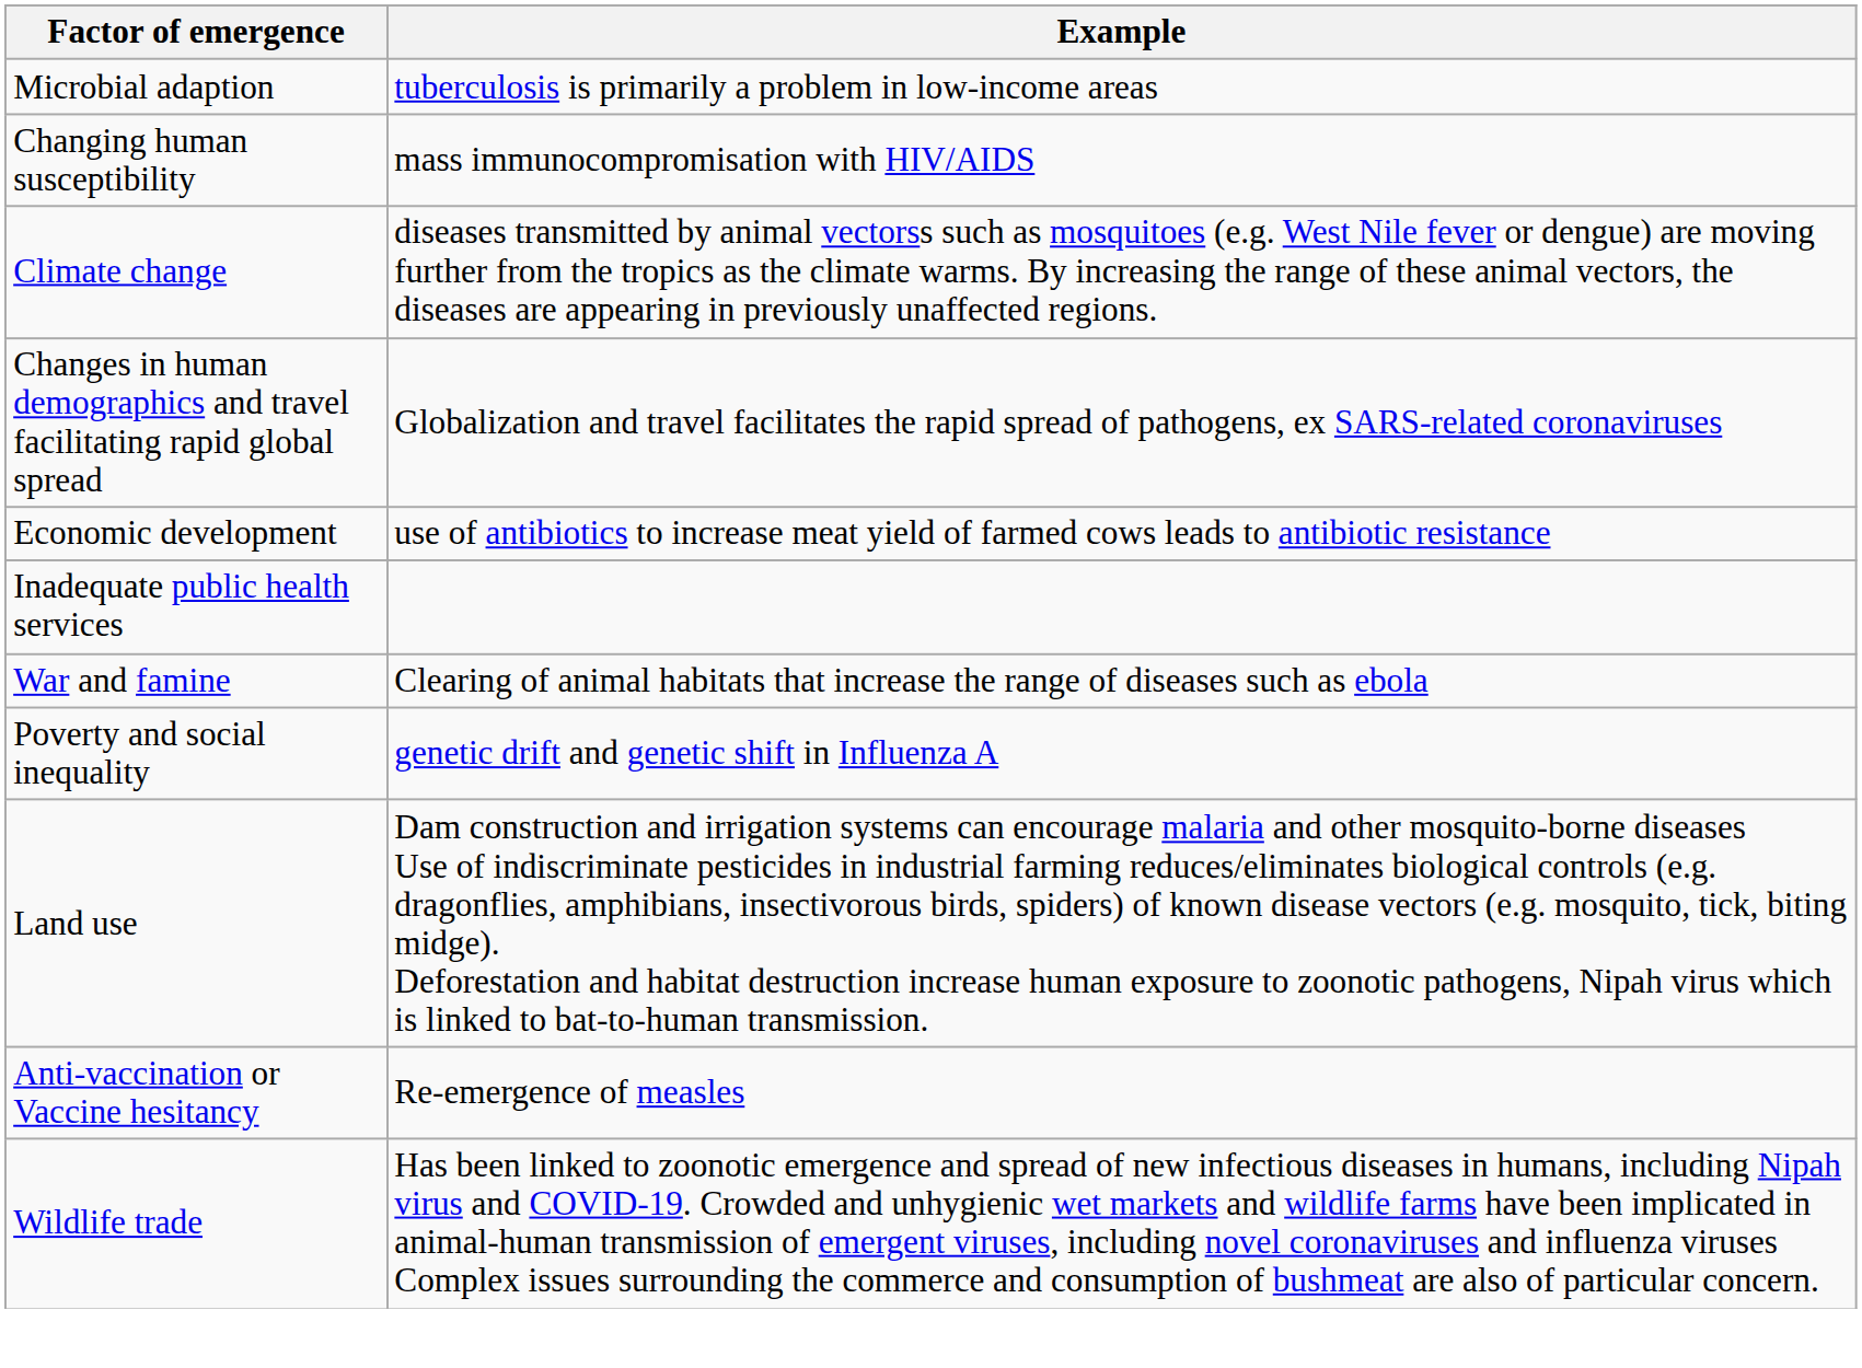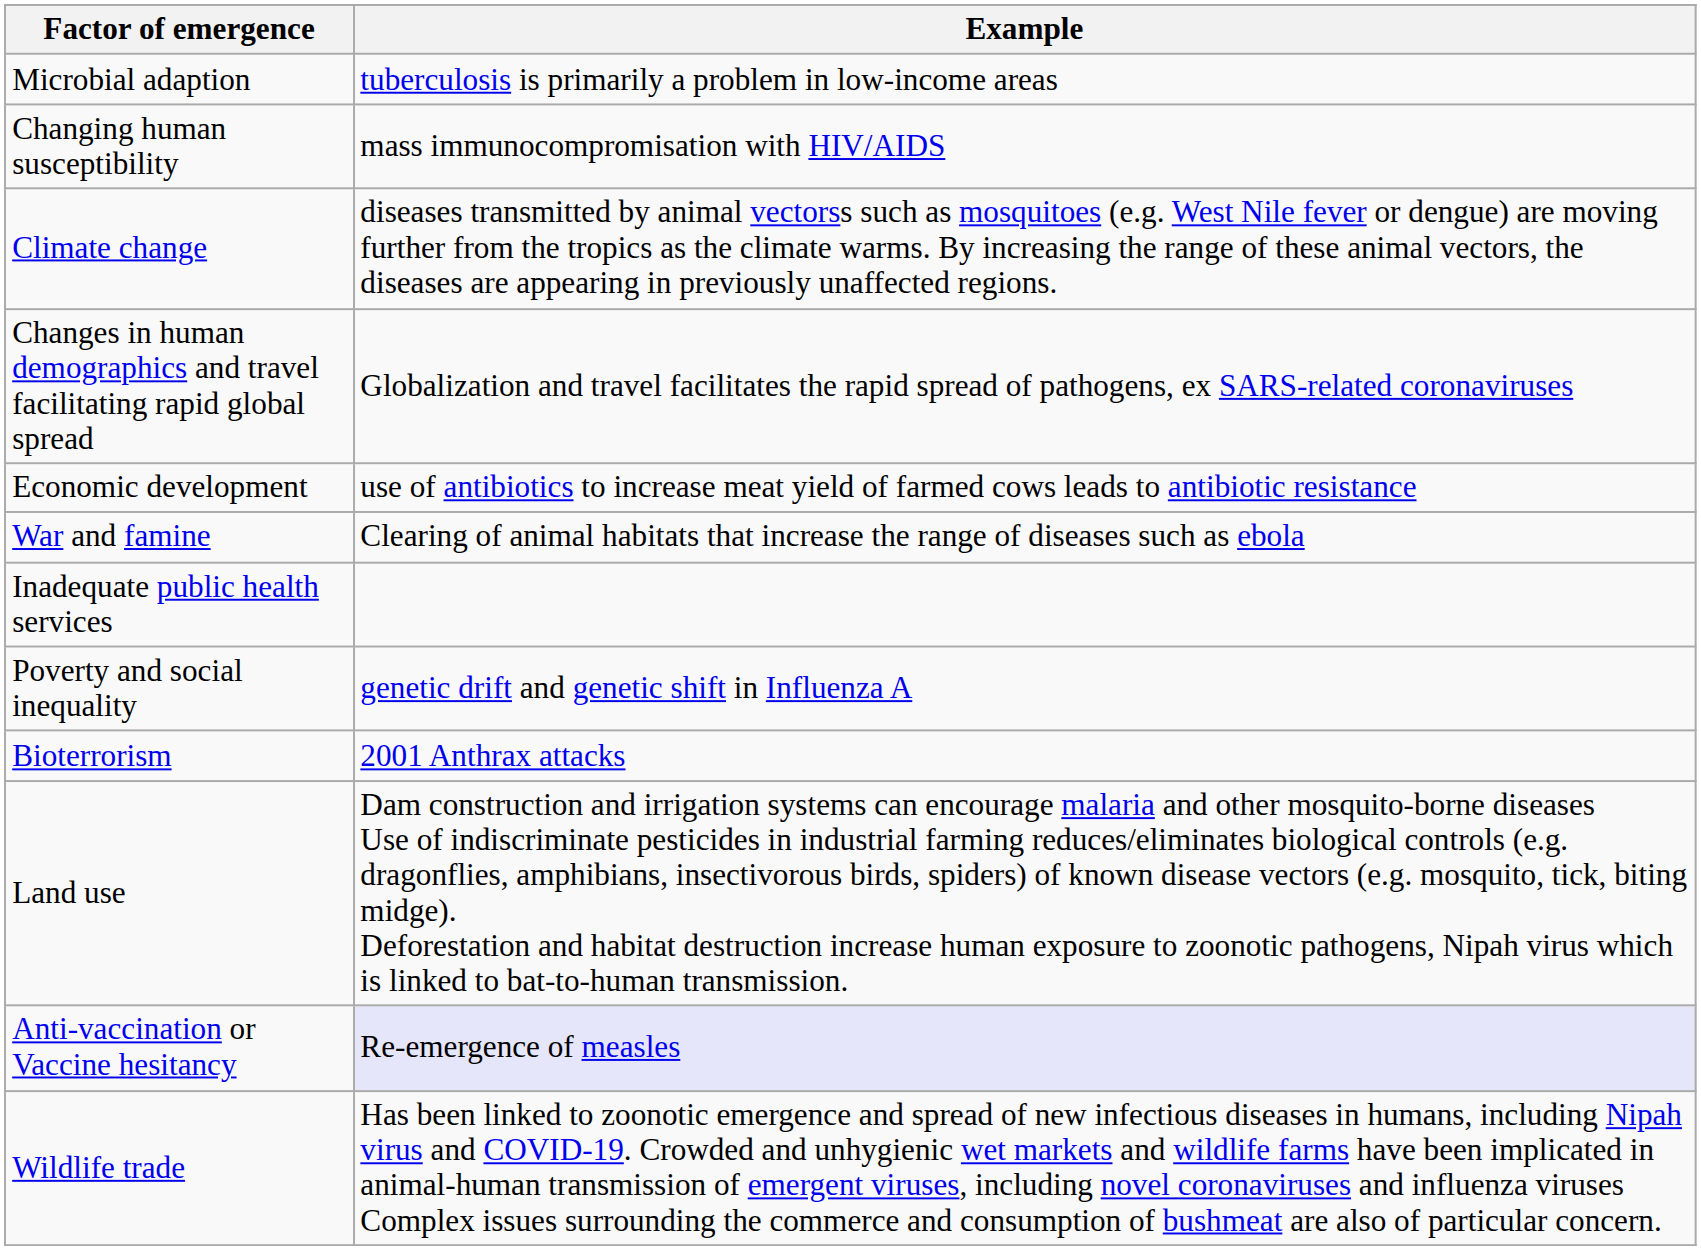rows swapped: War and famine <-> Inadequate public health services
+ row: Bioterrorism | 2001 Anthrax attacks
Anti-vaccination or Vaccine hesitancy | Example: no background -> lavender background
